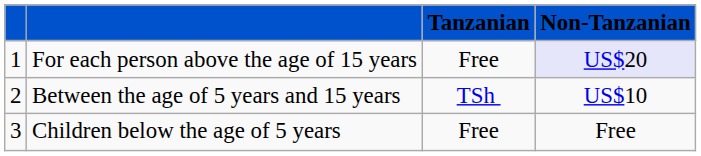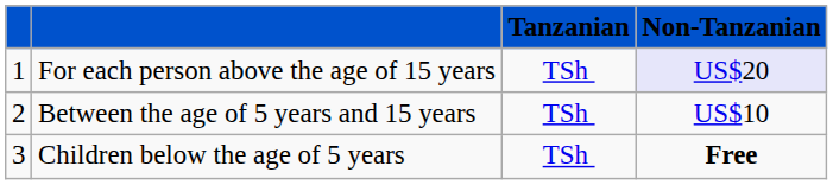For each person above the age of 15 years | Tanzanian: Free -> TSh
Children below the age of 5 years | Tanzanian: Free -> TSh
Children below the age of 5 years | Non-Tanzanian: normal -> bold
